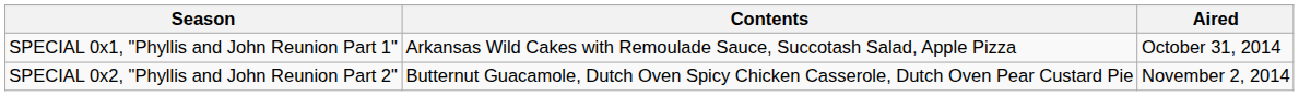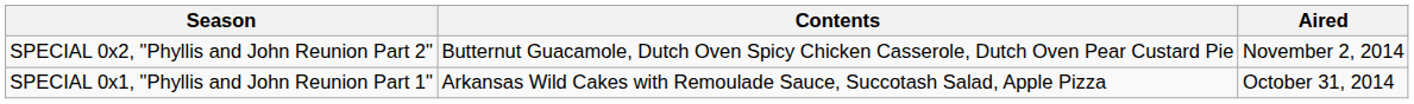rows swapped: SPECIAL 0x1, "Phyllis and John Reunion Part 1" <-> SPECIAL 0x2, "Phyllis and John Reunion Part 2"
